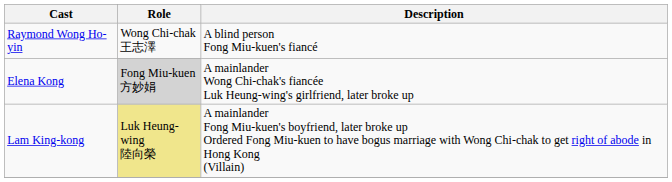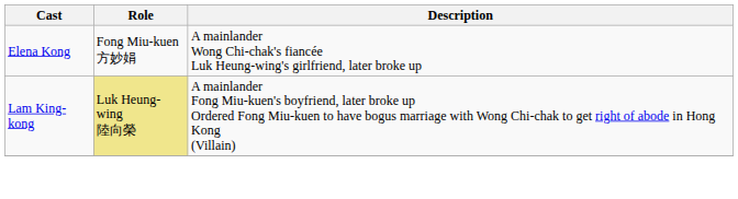- row: Raymond Wong Ho-yin | Wong Chi-chak 王志澤 | A blind person Fong Miu-kuen's fiancé
Elena Kong | Role: lightgrey background -> no background
